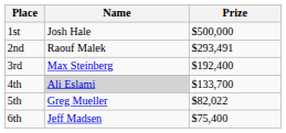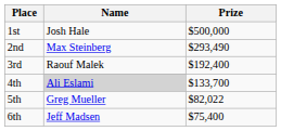2nd | Name: Raouf Malek -> Max Steinberg
2nd | Prize: $293,491 -> $293,490
3rd | Name: Max Steinberg -> Raouf Malek
